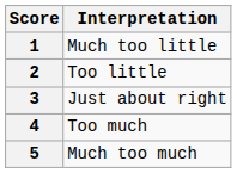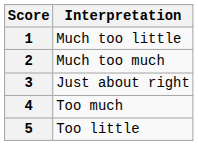2 | Interpretation: Too little -> Much too much
5 | Interpretation: Much too much -> Too little
